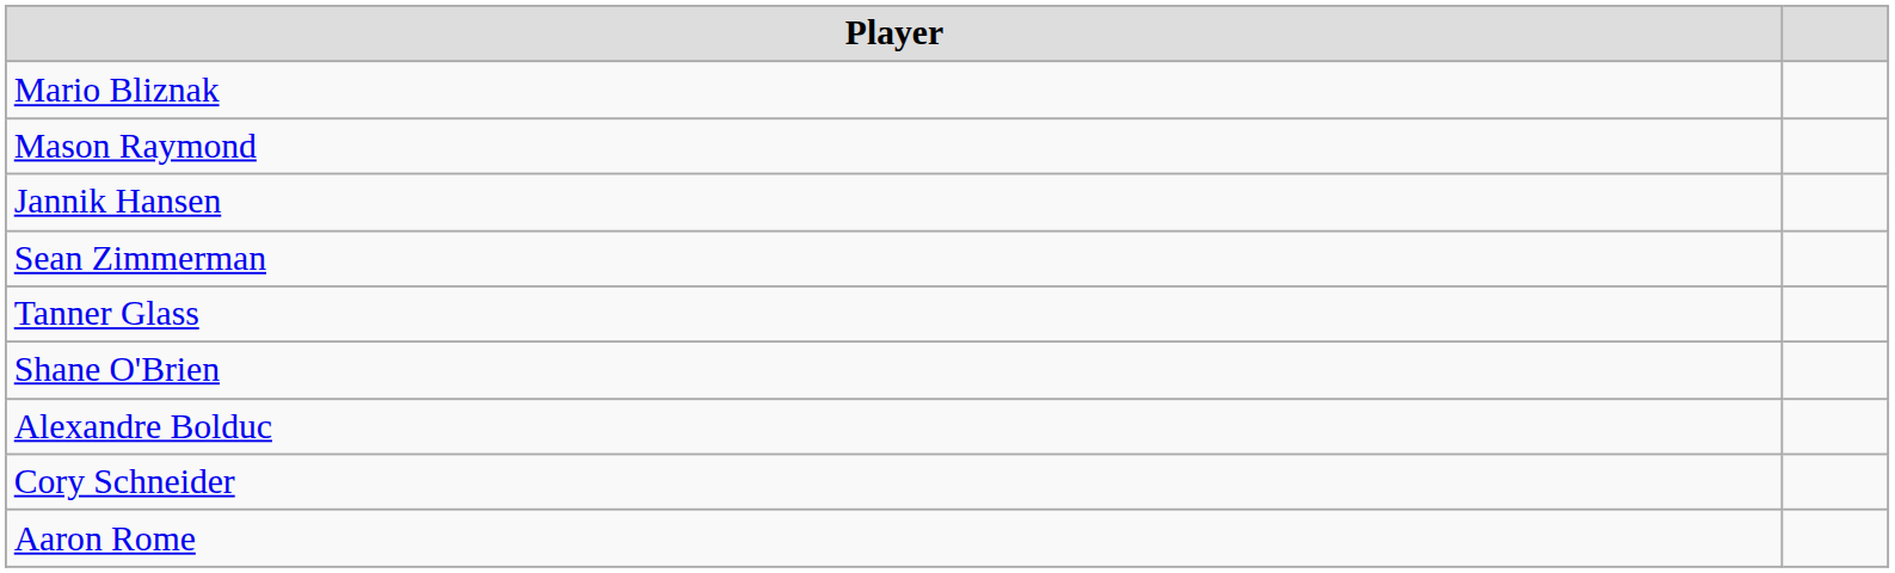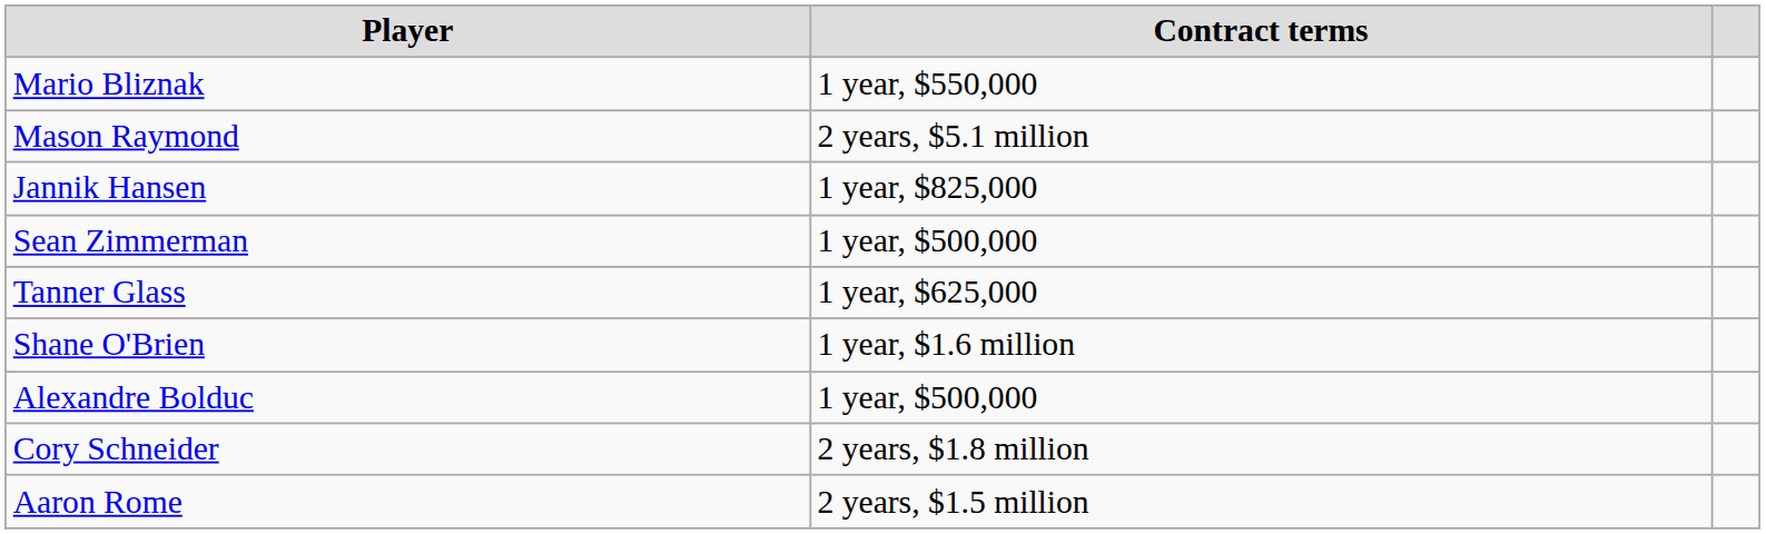+ column: Contract terms | 1 year, $550,000 | 2 years, $5.1 million | 1 year, $825,000 | 1 year, $500,000 | 1 year, $625,000 | 1 year, $1.6 million | 1 year, $500,000 | 2 years, $1.8 million | 2 years, $1.5 million
